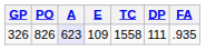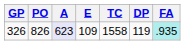326 | DP: 111 -> 119
326 | FA: no background -> paleturquoise background
